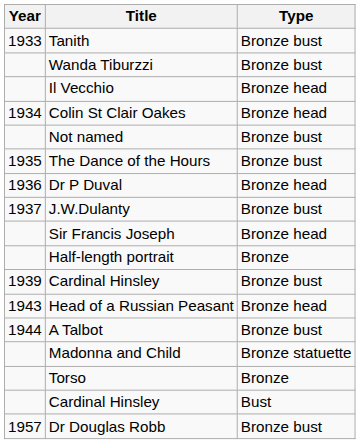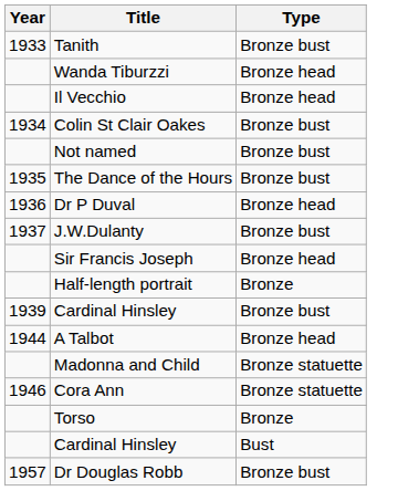Wanda Tiburzzi | Type: Bronze bust -> Bronze head
Colin St Clair Oakes | Type: Bronze head -> Bronze bust
- row: 1943 | Head of a Russian Peasant | Bronze head
A Talbot | Type: Bronze bust -> Bronze head
+ row: 1946 | Cora Ann | Bronze statuette
